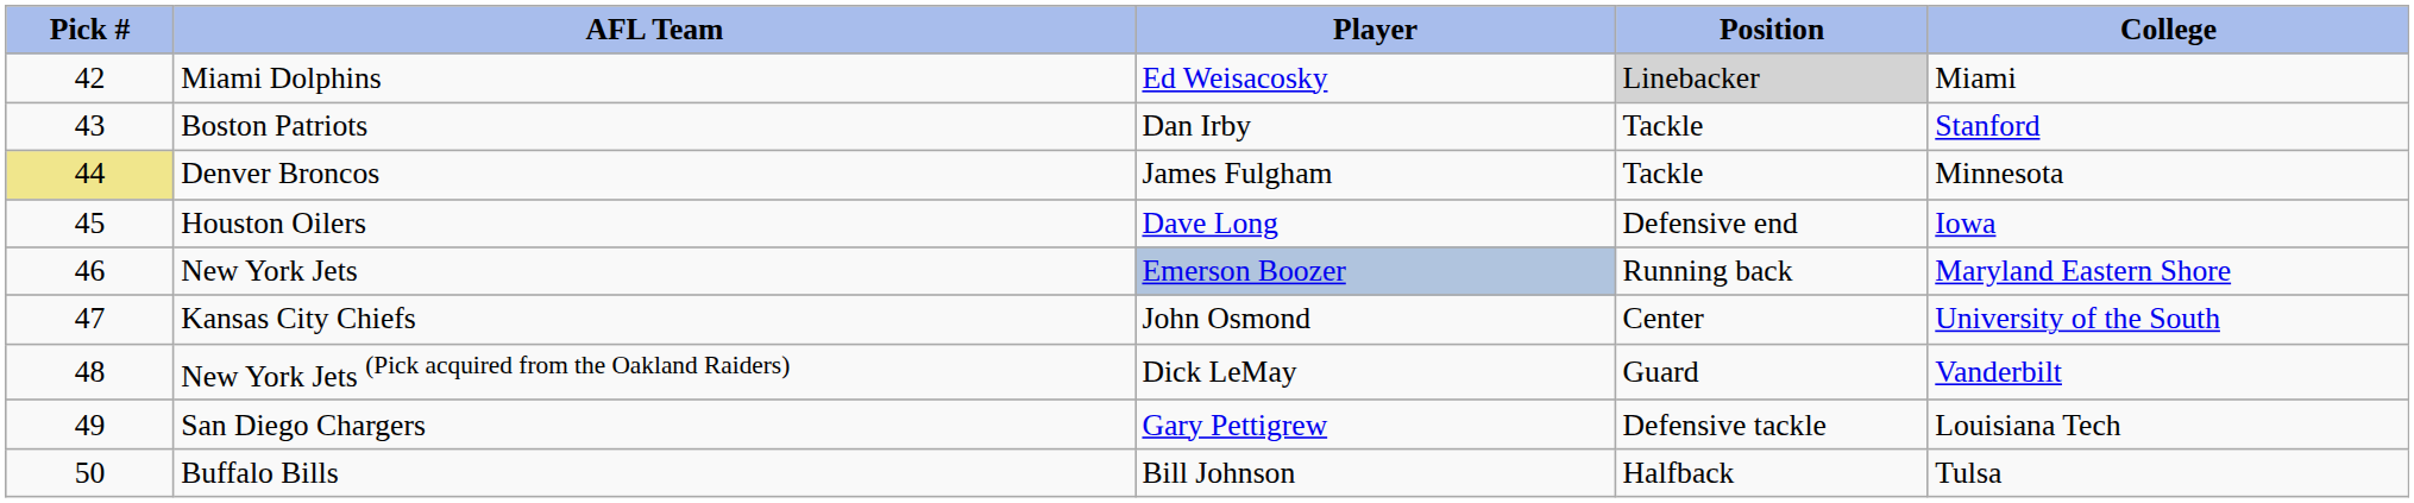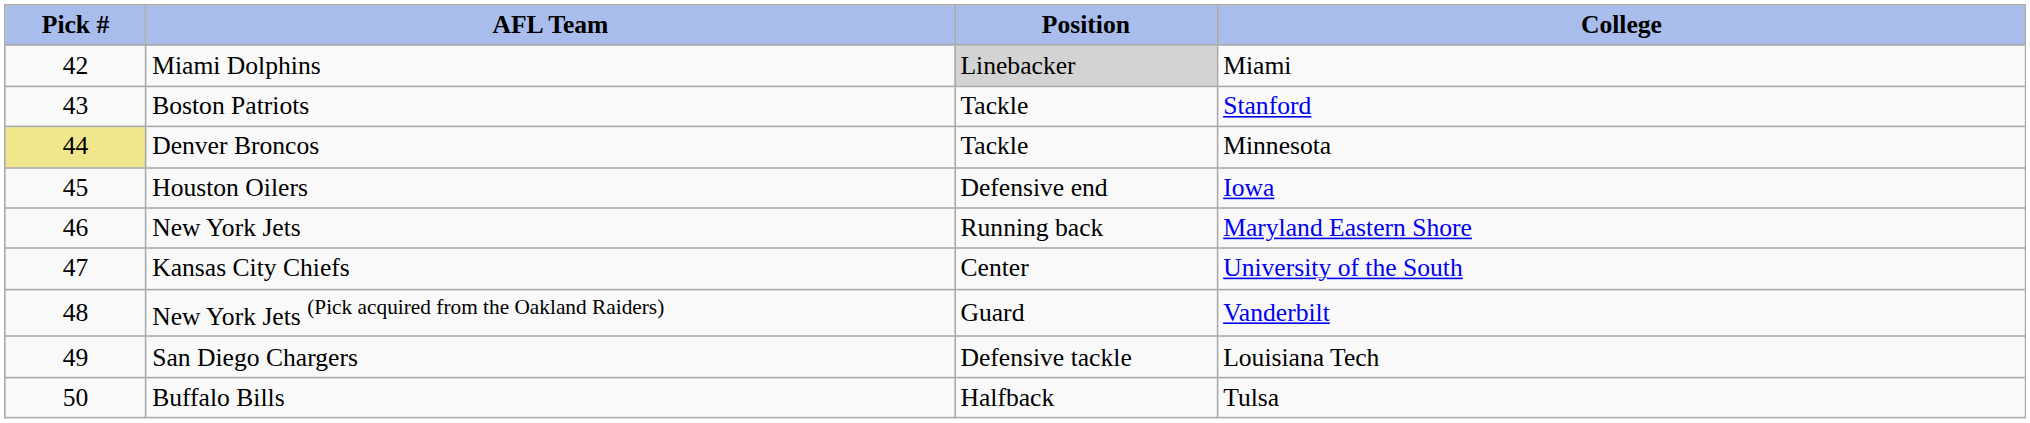- column: Player | Ed Weisacosky | Dan Irby | James Fulgham | Dave Long | Emerson Boozer | John Osmond | Dick LeMay | Gary Pettigrew | Bill Johnson
